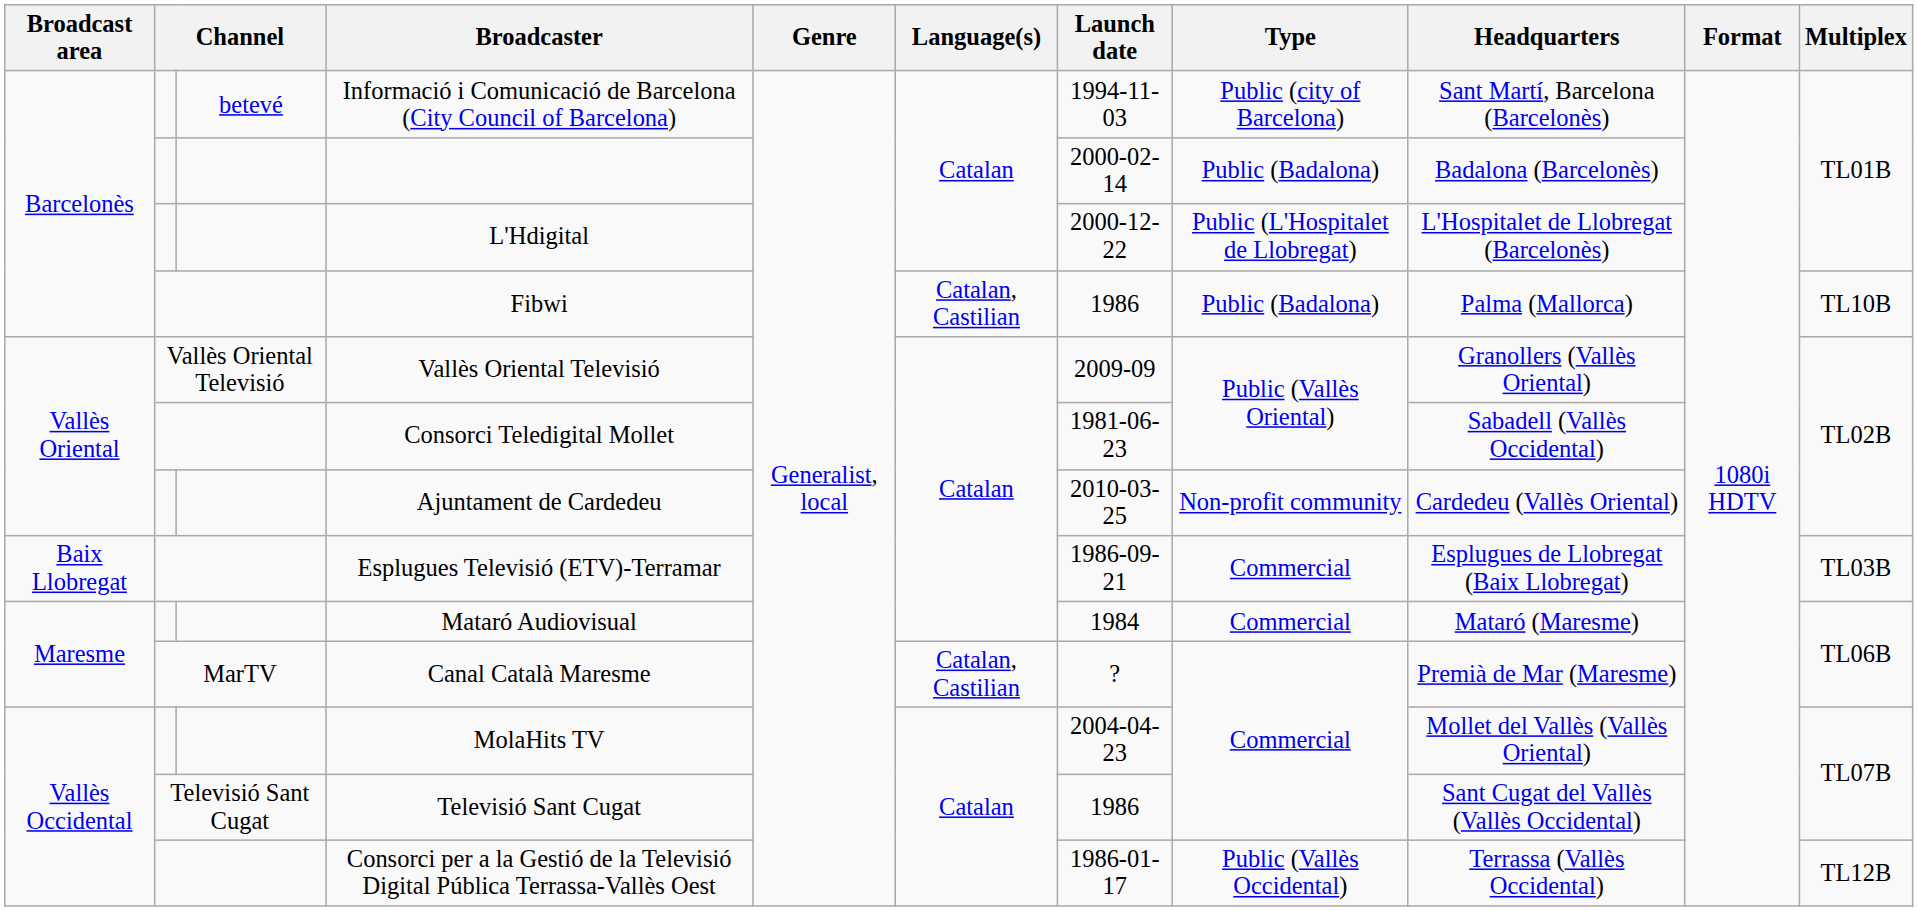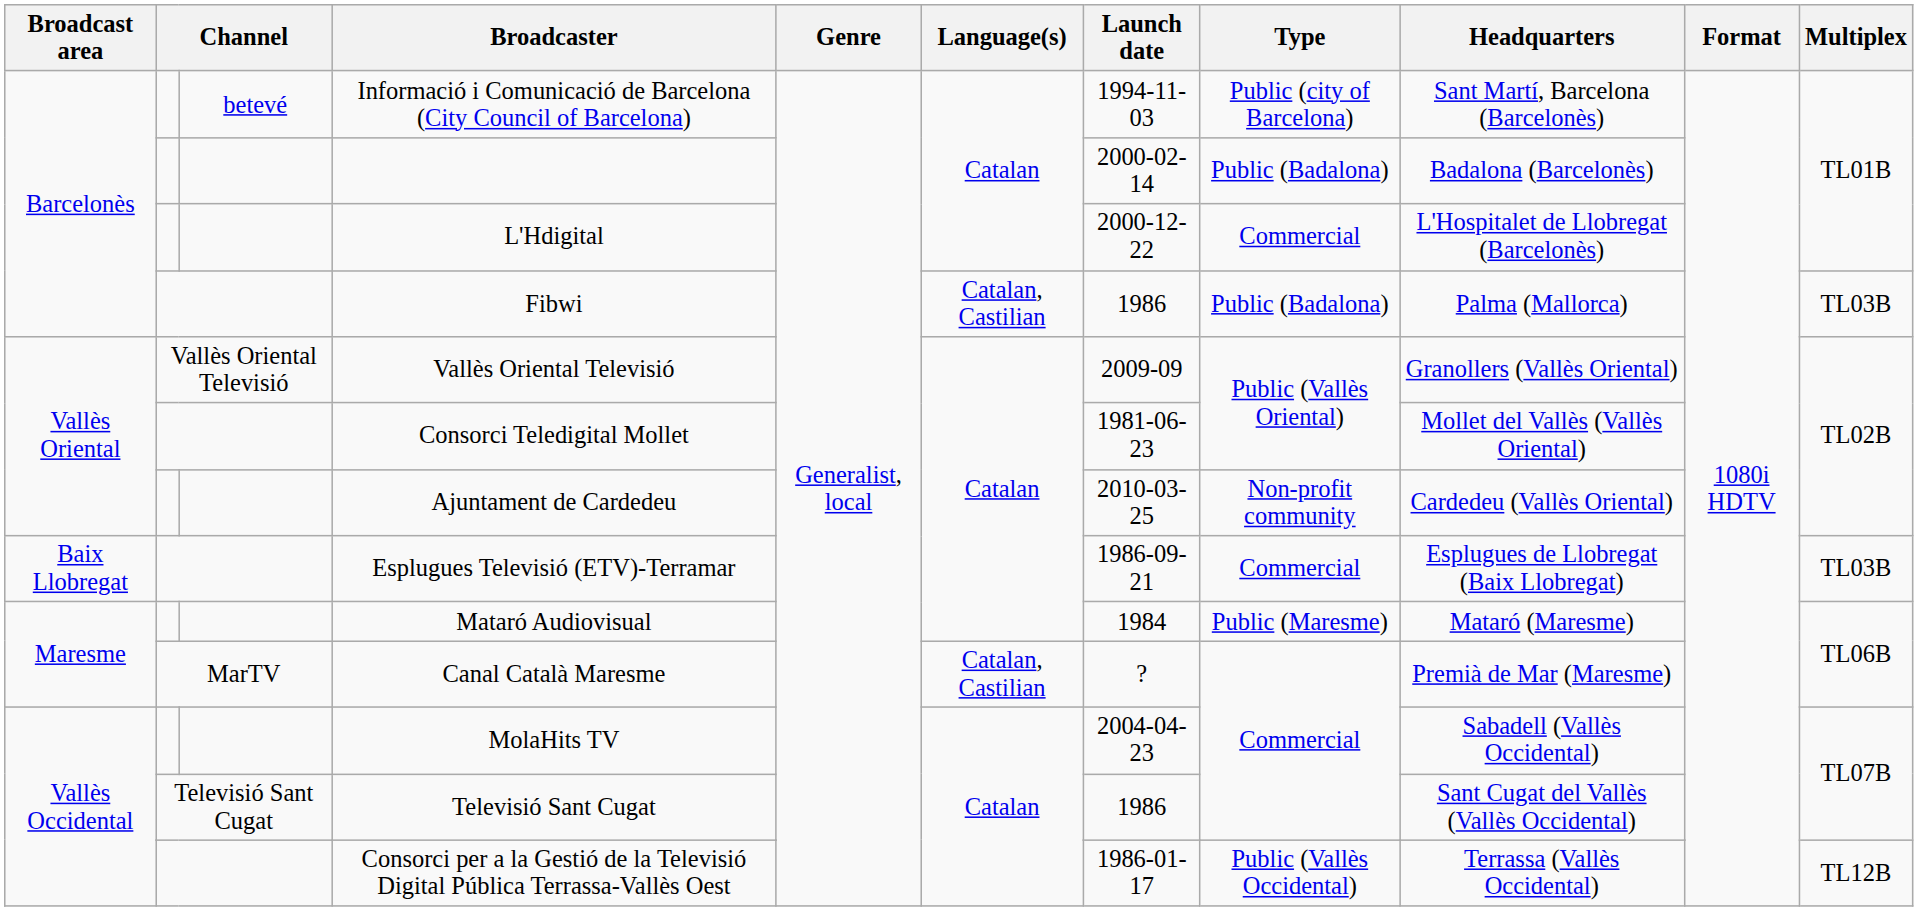L'Hdigital | Type: Public (L'Hospitalet de Llobregat) -> Commercial
Fibwi | Multiplex: TL10B -> TL03B
Consorci Teledigital Mollet | Headquarters: Sabadell (Vallès Occidental) -> Mollet del Vallès (Vallès Oriental)
Mataró Audiovisual | Type: Commercial -> Public (Maresme)
MolaHits TV | Headquarters: Mollet del Vallès (Vallès Oriental) -> Sabadell (Vallès Occidental)
